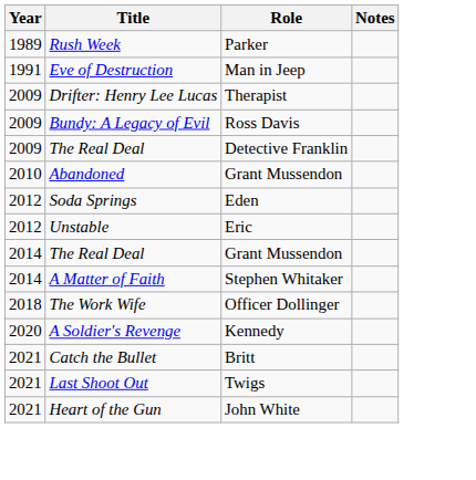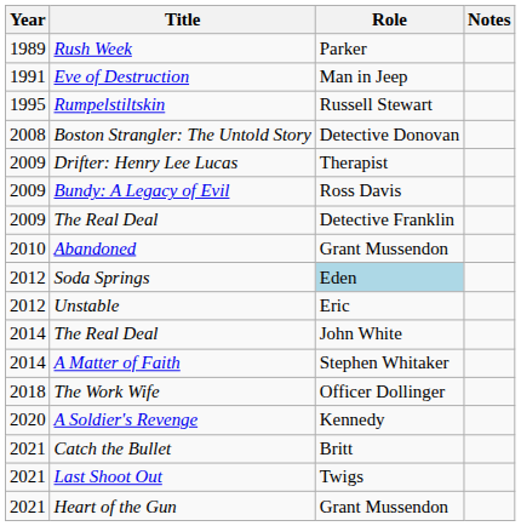+ row: 1995 | Rumpelstiltskin | Russell Stewart
+ row: 2008 | Boston Strangler: The Untold Story | Detective Donovan
Soda Springs | Role: no background -> lightblue background
2014 / The Real Deal | Role: Grant Mussendon -> John White
Heart of the Gun | Role: John White -> Grant Mussendon
